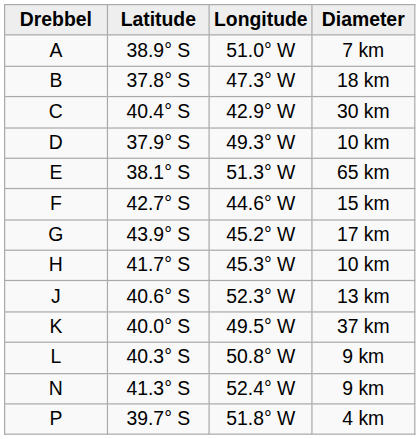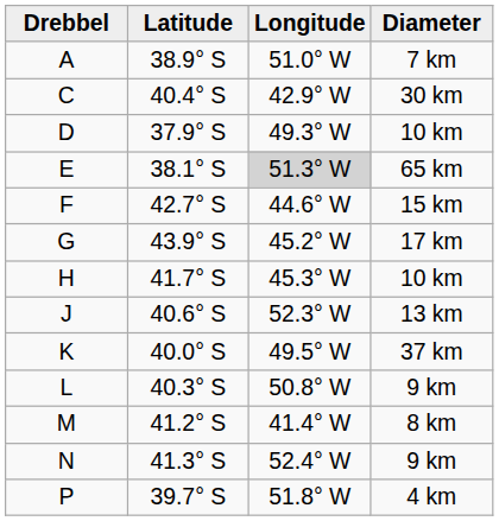- row: B | 37.8° S | 47.3° W | 18 km
E | Longitude: no background -> lightgrey background
+ row: M | 41.2° S | 41.4° W | 8 km
